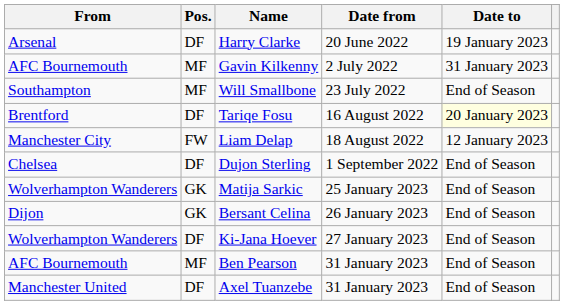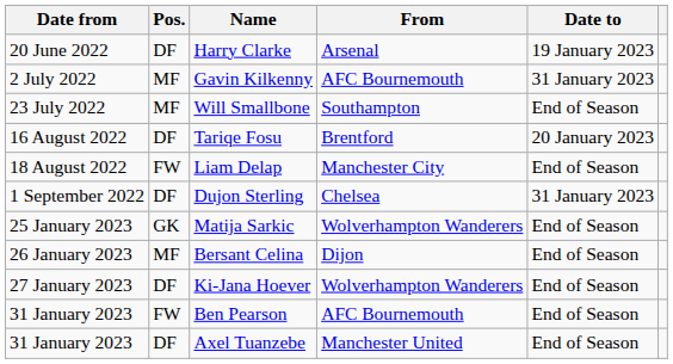columns swapped: Date from <-> From
Tariqe Fosu | Date to: lightyellow background -> no background
Liam Delap | Date to: 12 January 2023 -> End of Season
Dujon Sterling | Date to: End of Season -> 31 January 2023
Bersant Celina | Pos.: GK -> MF
Ben Pearson | Pos.: MF -> FW
